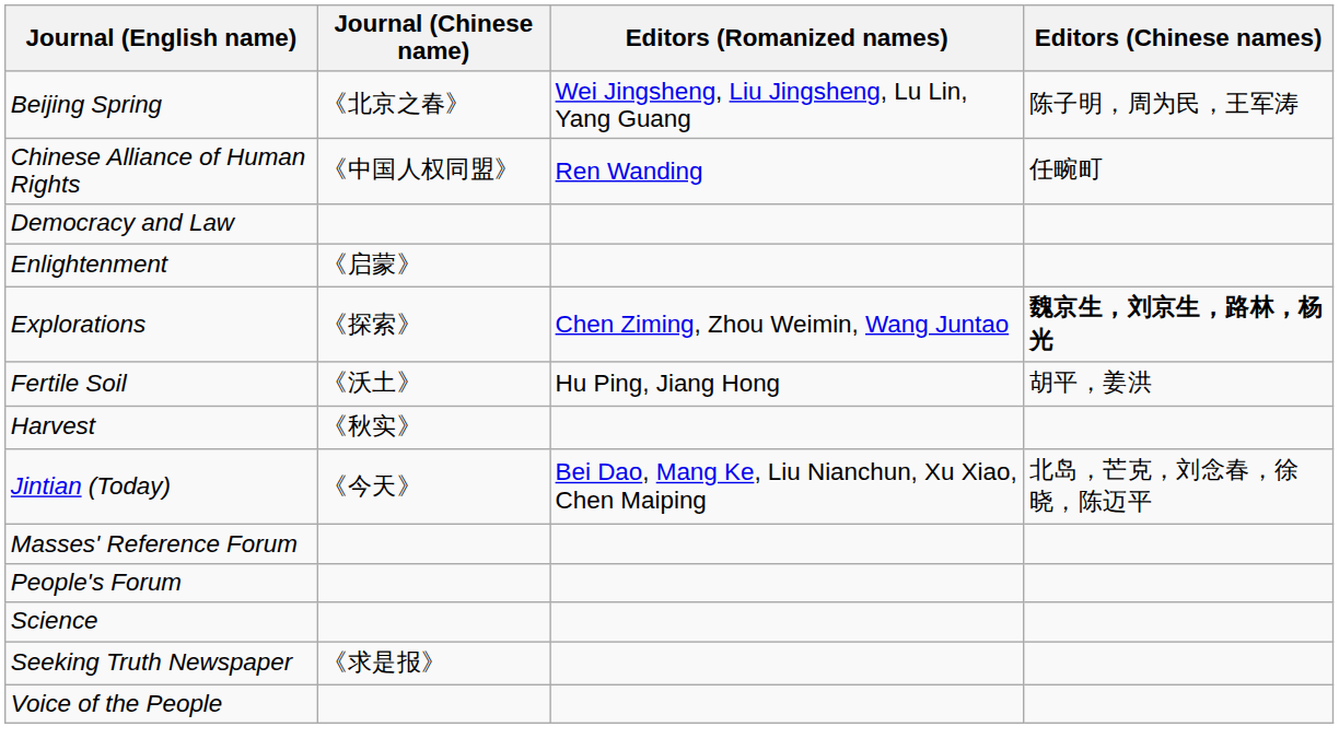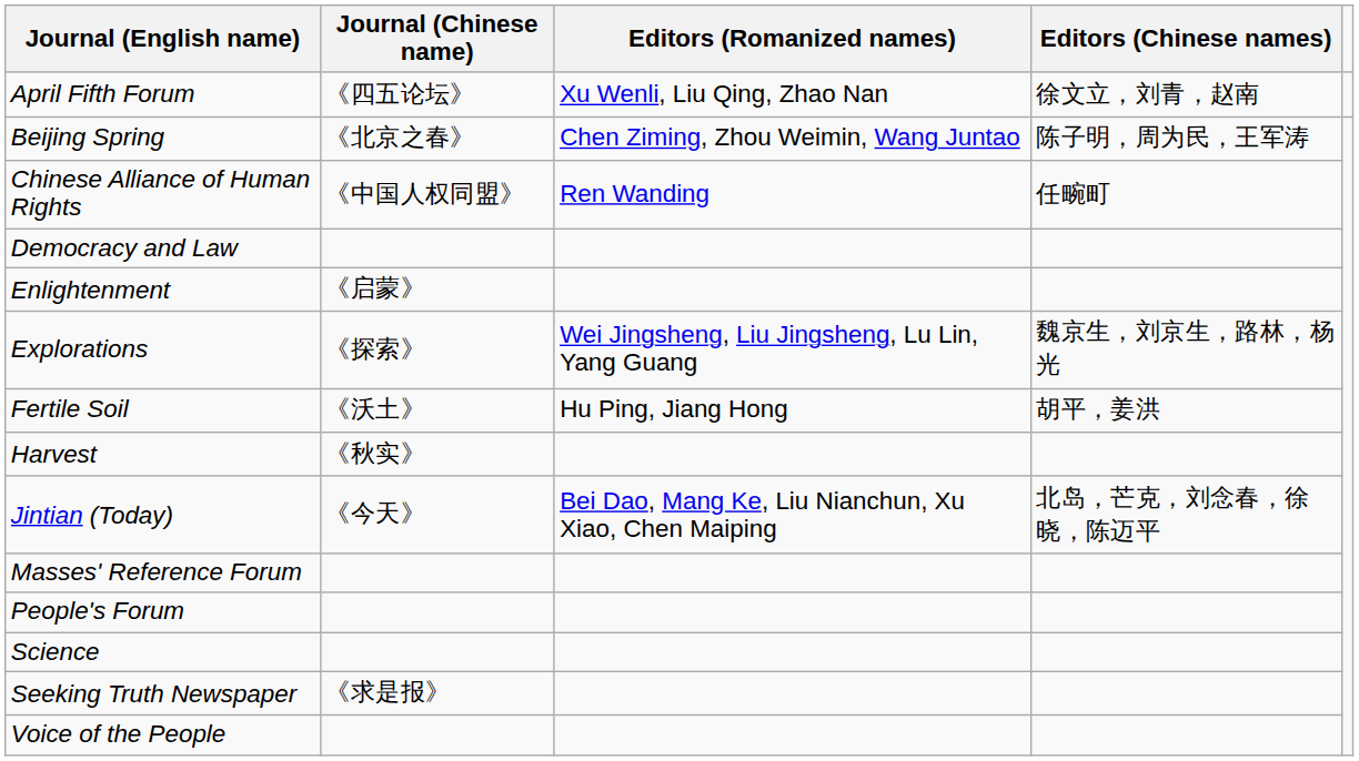+ row: April Fifth Forum | 《四五论坛》 | Xu Wenli, Liu Qing, Zhao Nan | 徐文立，刘青，赵南
Beijing Spring | Editors (Romanized names): Wei Jingsheng, Liu Jingsheng, Lu Lin, Yang Guang -> Chen Ziming, Zhou Weimin, Wang Juntao
Explorations | Editors (Romanized names): Chen Ziming, Zhou Weimin, Wang Juntao -> Wei Jingsheng, Liu Jingsheng, Lu Lin, Yang Guang
Explorations | Editors (Chinese names): bold -> normal
